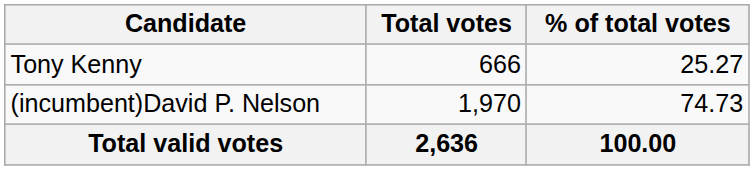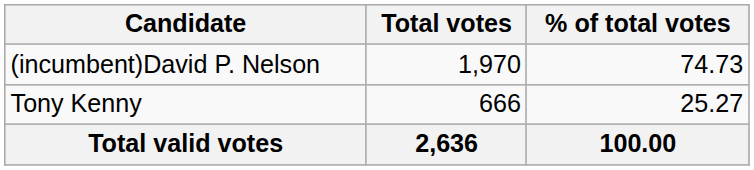rows swapped: (incumbent)David P. Nelson <-> Tony Kenny
